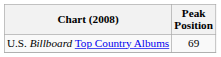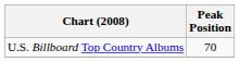U.S. Billboard Top Country Albums | Peak Position: 69 -> 70
